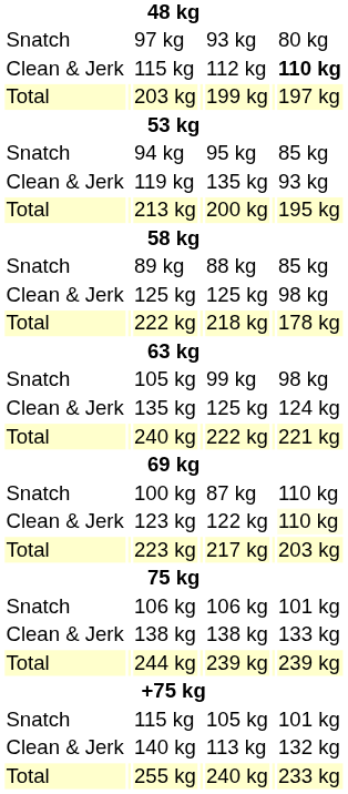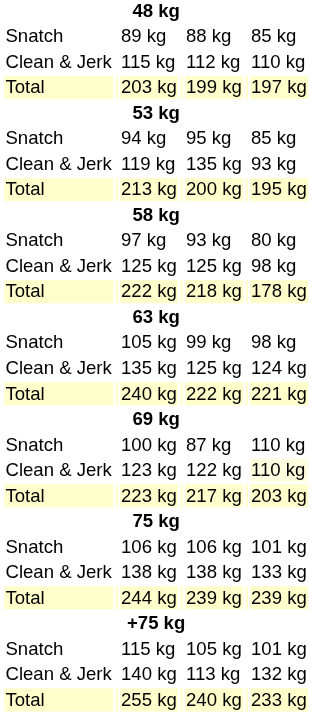rows swapped: 89 kg <-> 97 kg
Clean & Jerk / 115 kg | column 7: bold -> normal
